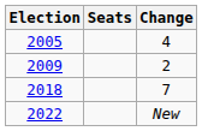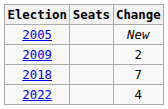2005 | Change: 4 -> New
2022 | Change: New -> 4
